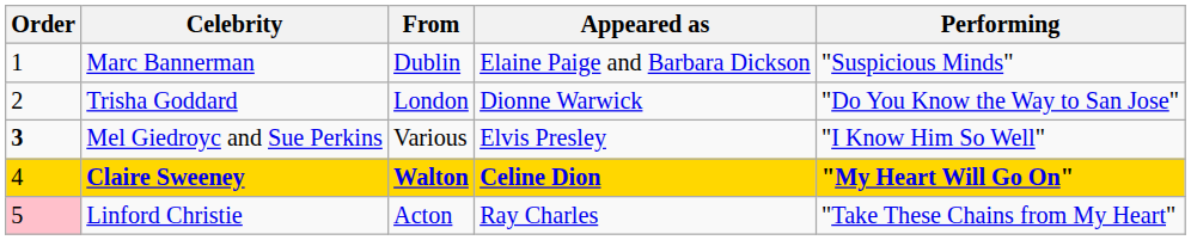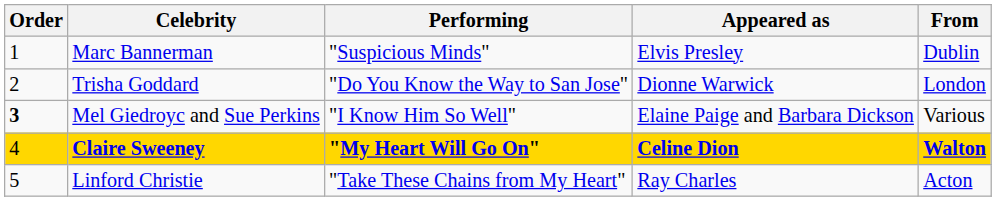columns swapped: From <-> Performing
Marc Bannerman | Appeared as: Elaine Paige and Barbara Dickson -> Elvis Presley
Mel Giedroyc and Sue Perkins | Appeared as: Elvis Presley -> Elaine Paige and Barbara Dickson
Linford Christie | Order: pink background -> no background
